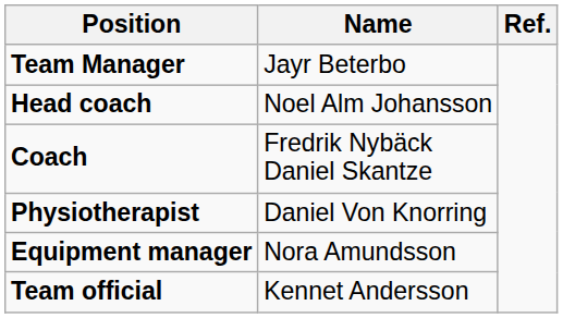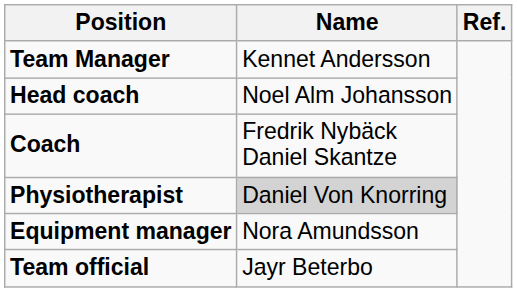Team Manager | Name: Jayr Beterbo -> Kennet Andersson
Physiotherapist | Name: no background -> lightgrey background
Team official | Name: Kennet Andersson -> Jayr Beterbo
